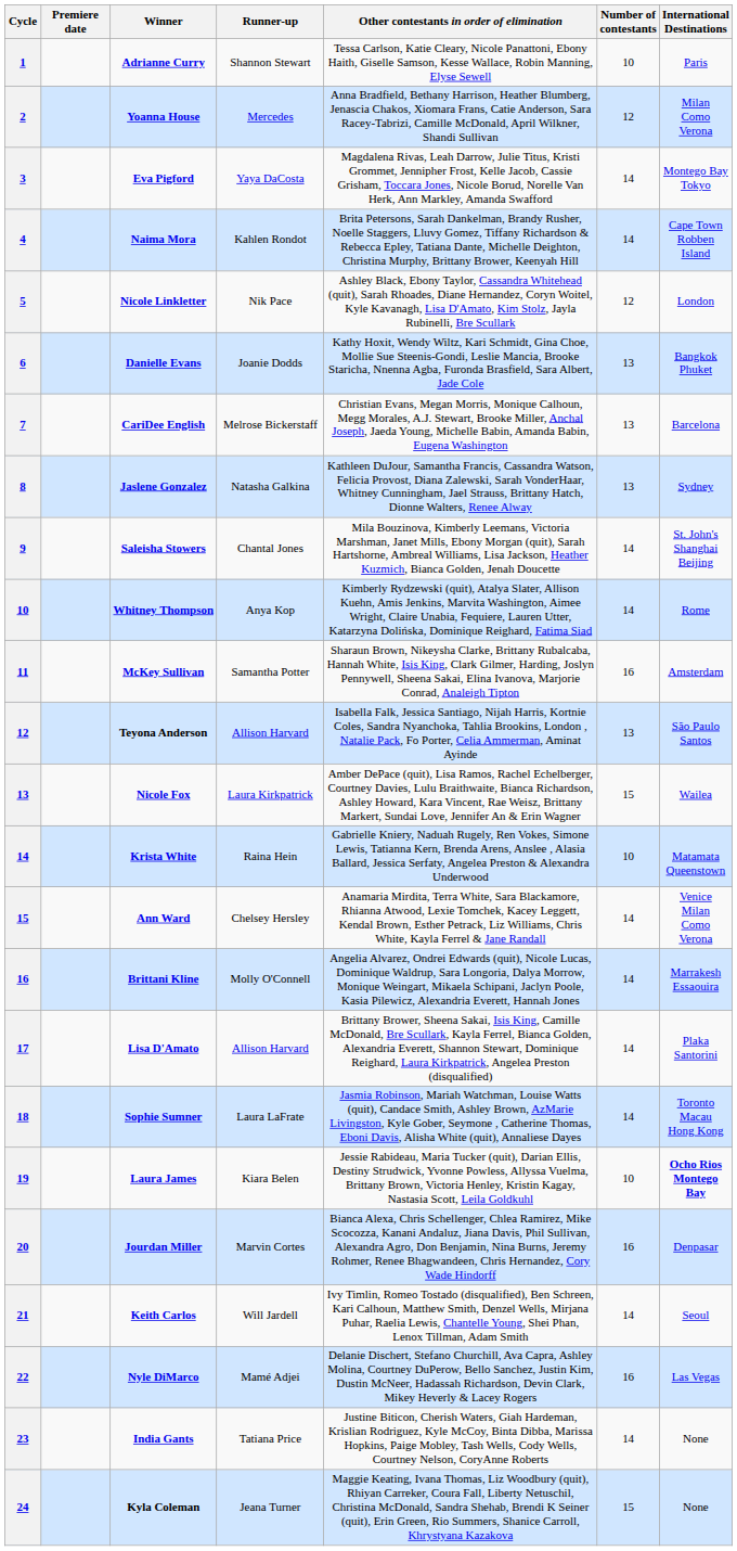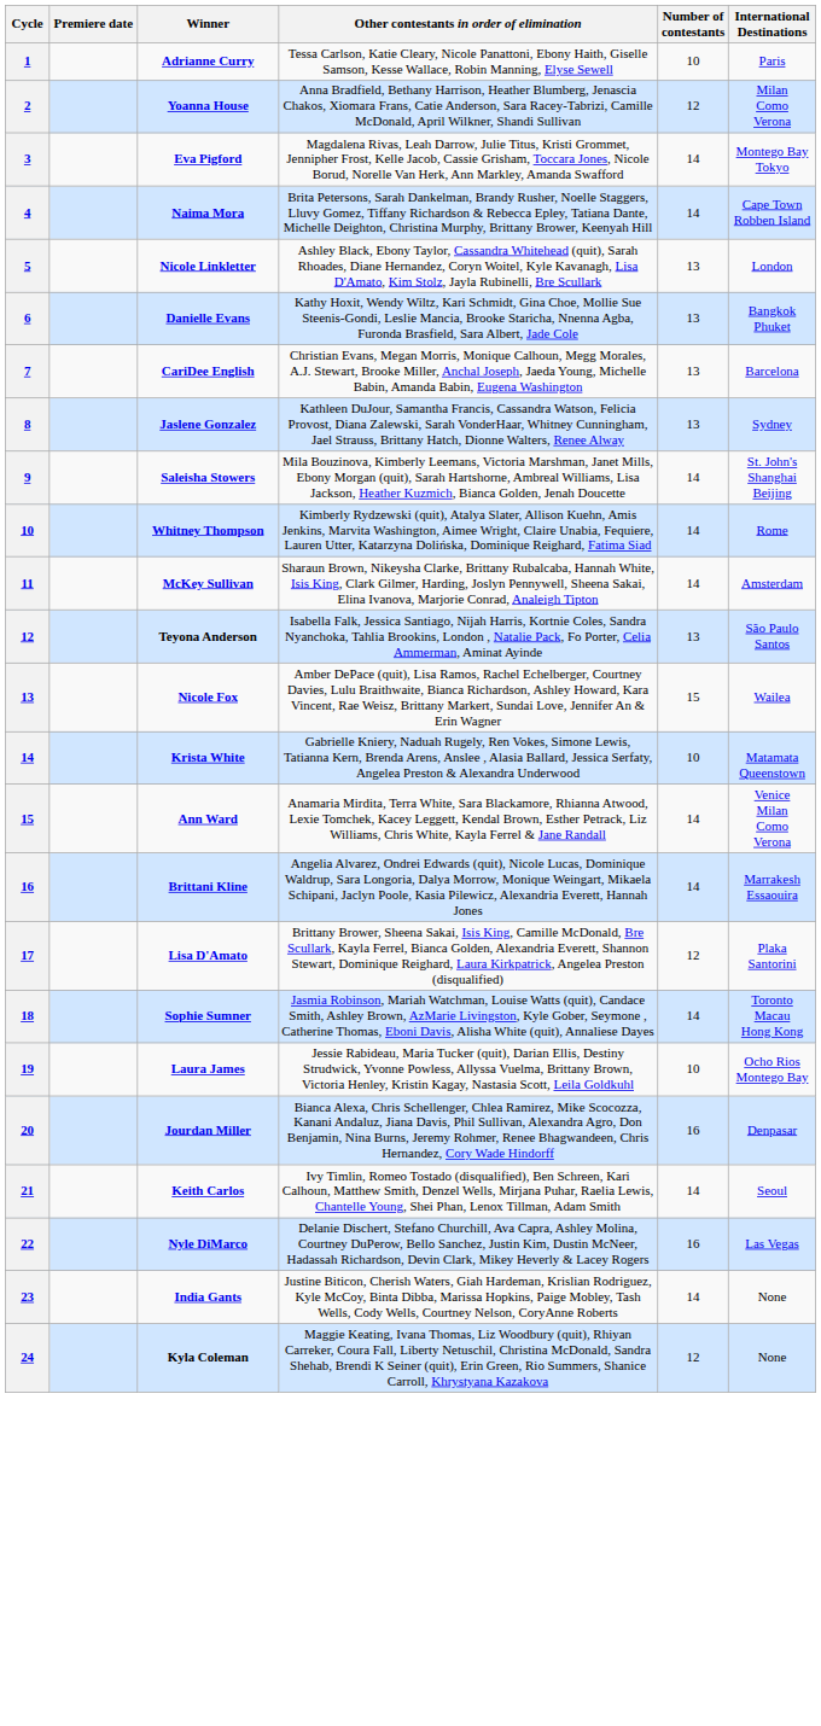- column: Runner-up | Shannon Stewart | Mercedes | Yaya DaCosta | Kahlen Rondot | Nik Pace | Joanie Dodds | Melrose Bickerstaff | Natasha Galkina | Chantal Jones | Anya Kop | Samantha Potter | Allison Harvard | Laura Kirkpatrick | Raina Hein | Chelsey Hersley | Molly O'Connell | Allison Harvard | Laura LaFrate | Kiara Belen | Marvin Cortes | Will Jardell | Mamé Adjei | Tatiana Price | Jeana Turner
Nicole Linkletter | Number of contestants: 12 -> 13
McKey Sullivan | Number of contestants: 16 -> 14
Lisa D'Amato | Number of contestants: 14 -> 12
Laura James | International Destinations: bold -> normal
Kyla Coleman | Number of contestants: 15 -> 12
